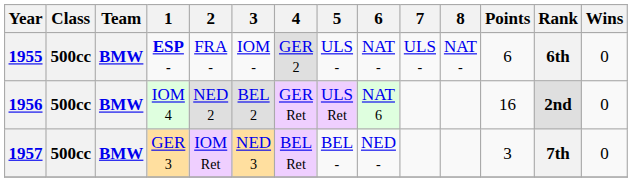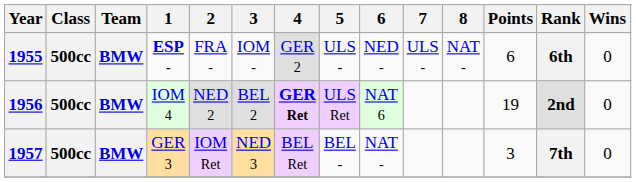1955 | 6: NAT - -> NED -
1956 | 4: normal -> bold
1956 | Points: 16 -> 19
1957 | 6: NED - -> NAT -
